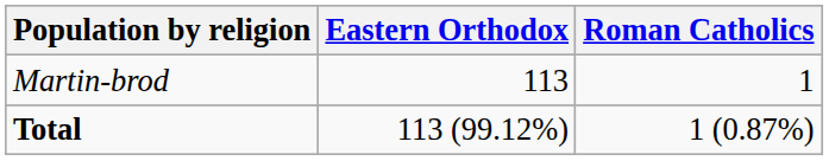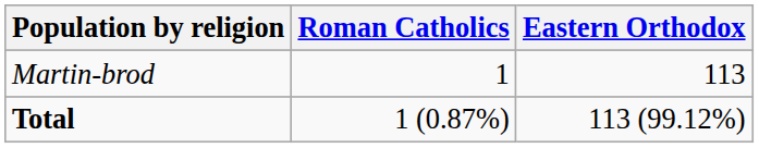columns swapped: Eastern Orthodox <-> Roman Catholics
